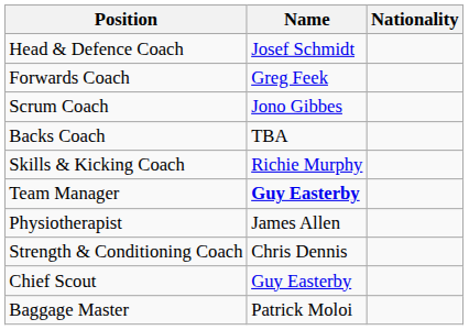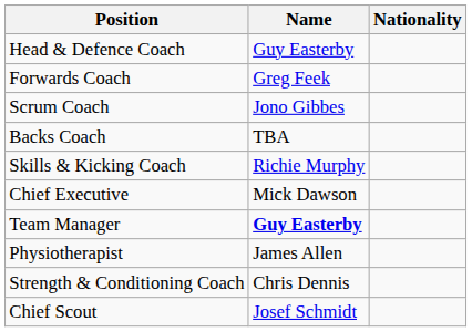Head & Defence Coach | Name: Josef Schmidt -> Guy Easterby
+ row: Chief Executive | Mick Dawson
Chief Scout | Name: Guy Easterby -> Josef Schmidt
- row: Baggage Master | Patrick Moloi
